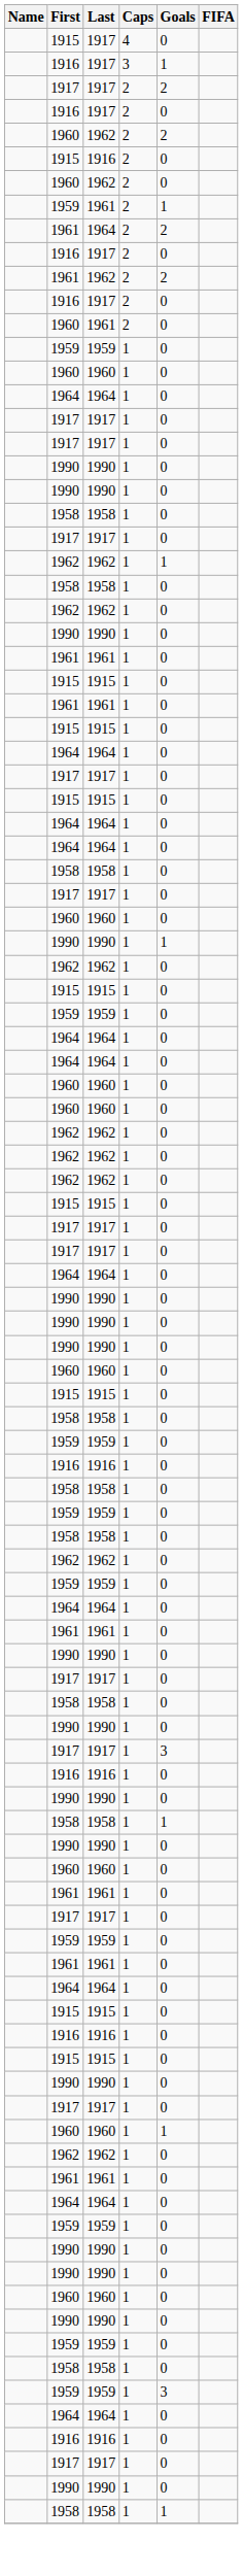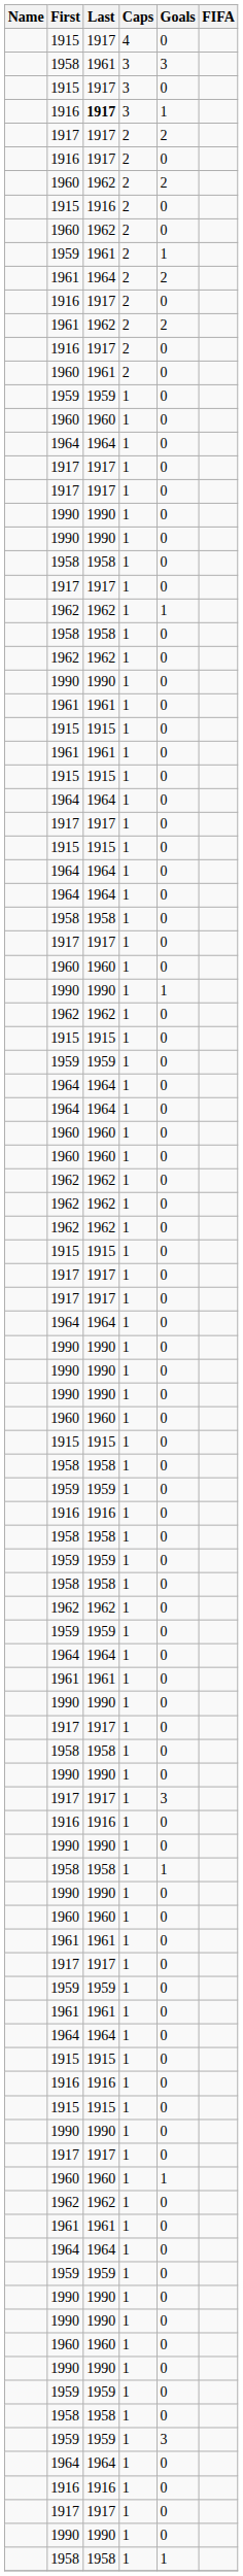+ row: 1958 | 1961 | 3 | 3
+ row: 1915 | 1917 | 3 | 0
1916 / 3 | Last: normal -> bold
